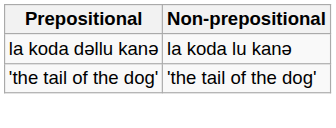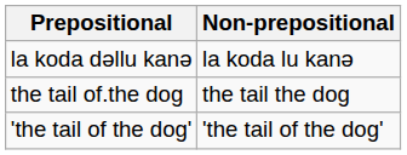+ row: the tail of.the dog | the tail the dog
